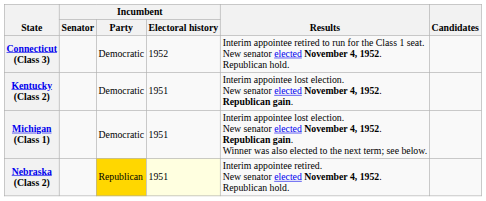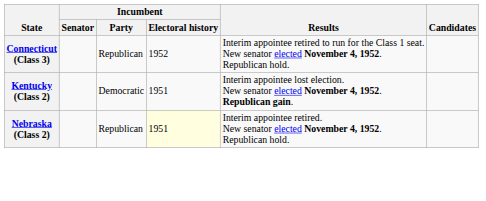Connecticut (Class 3) | Incumbent / Party: Democratic -> Republican
- row: Michigan (Class 1) | Democratic | 1951 | Interim appointee lost election. New senator elected November 4, 1952. Republican gain. Winner was also elected to the next term; see below.
Nebraska (Class 2) | Incumbent / Party: gold background -> no background
